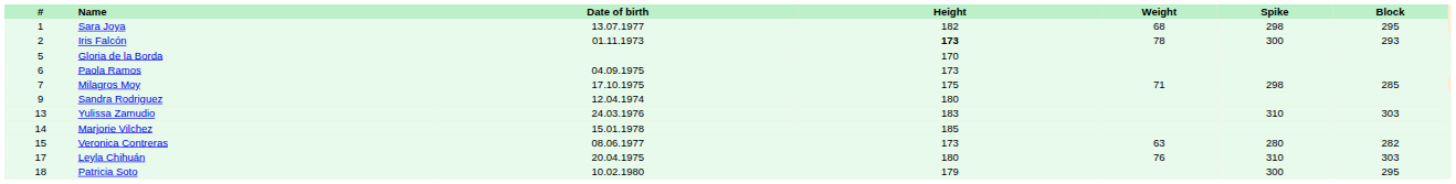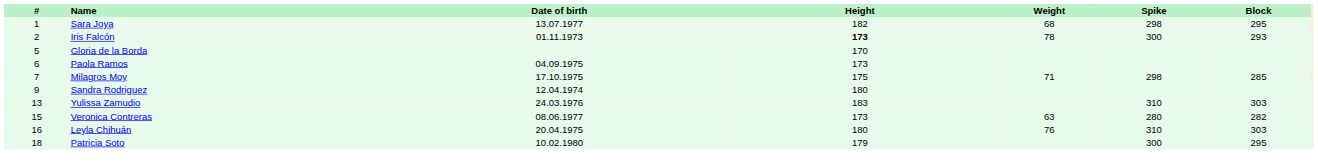- row: 14 | Marjorie Vilchez | 15.01.1978 | 185
Leyla Chihuán | #: 17 -> 16
